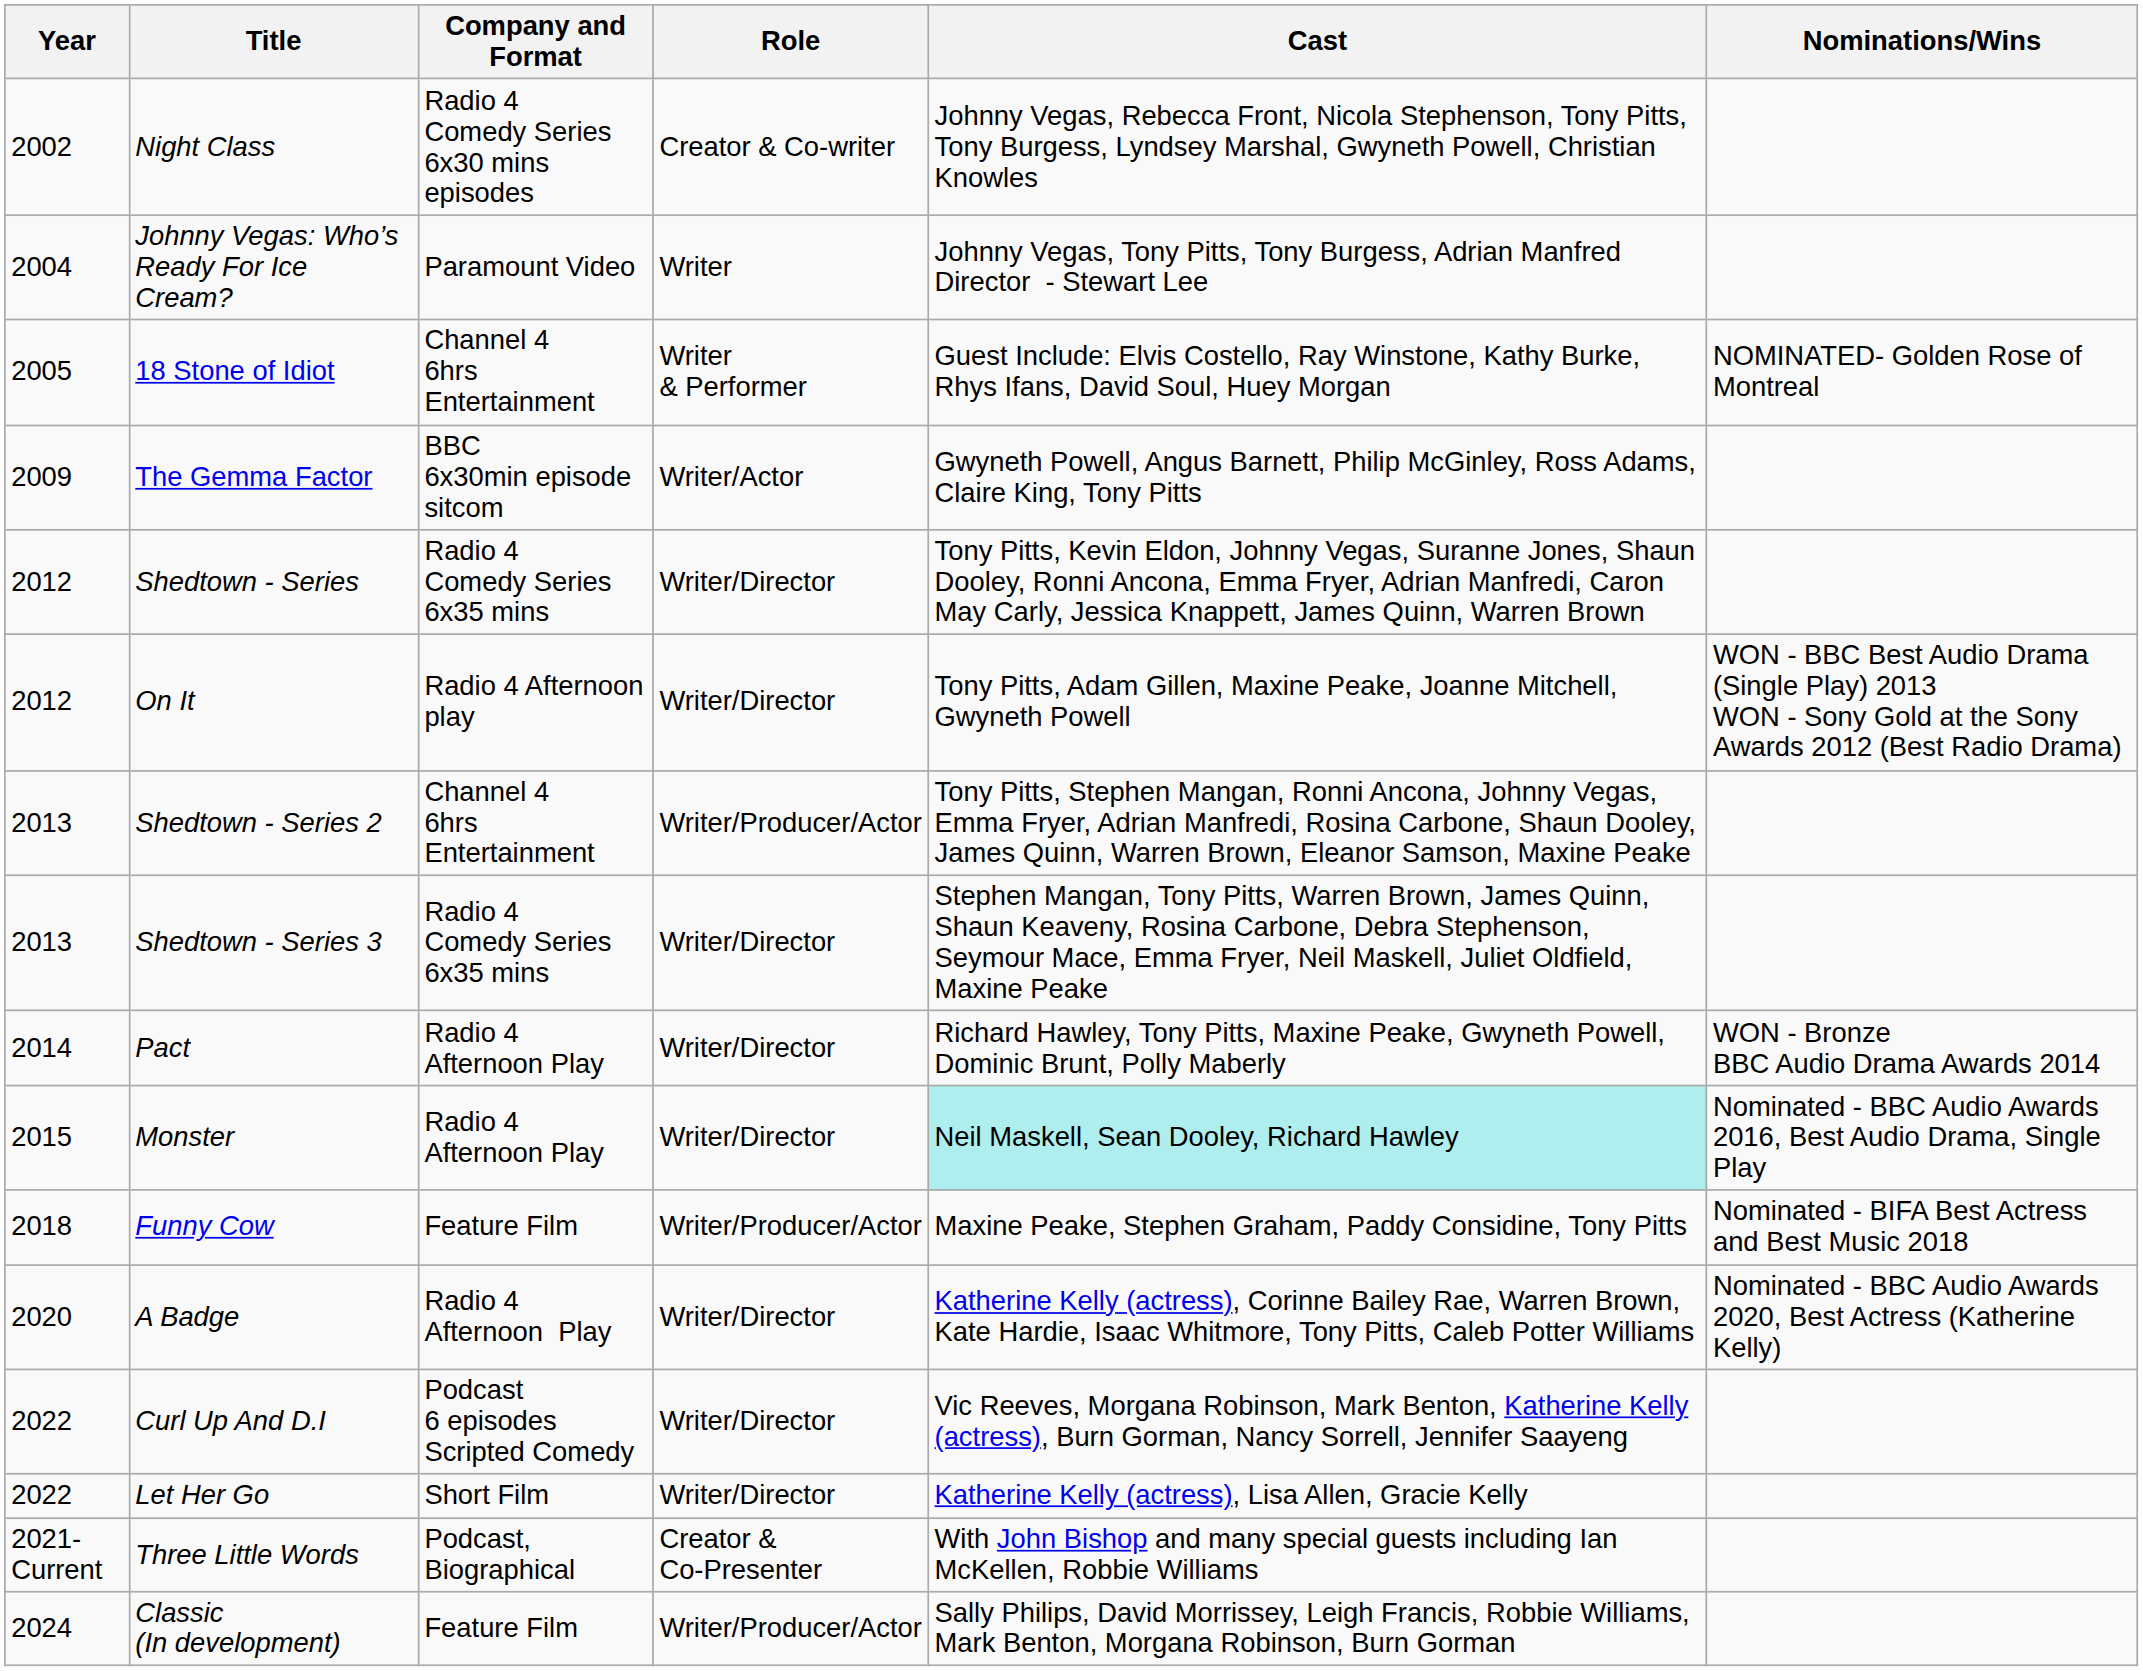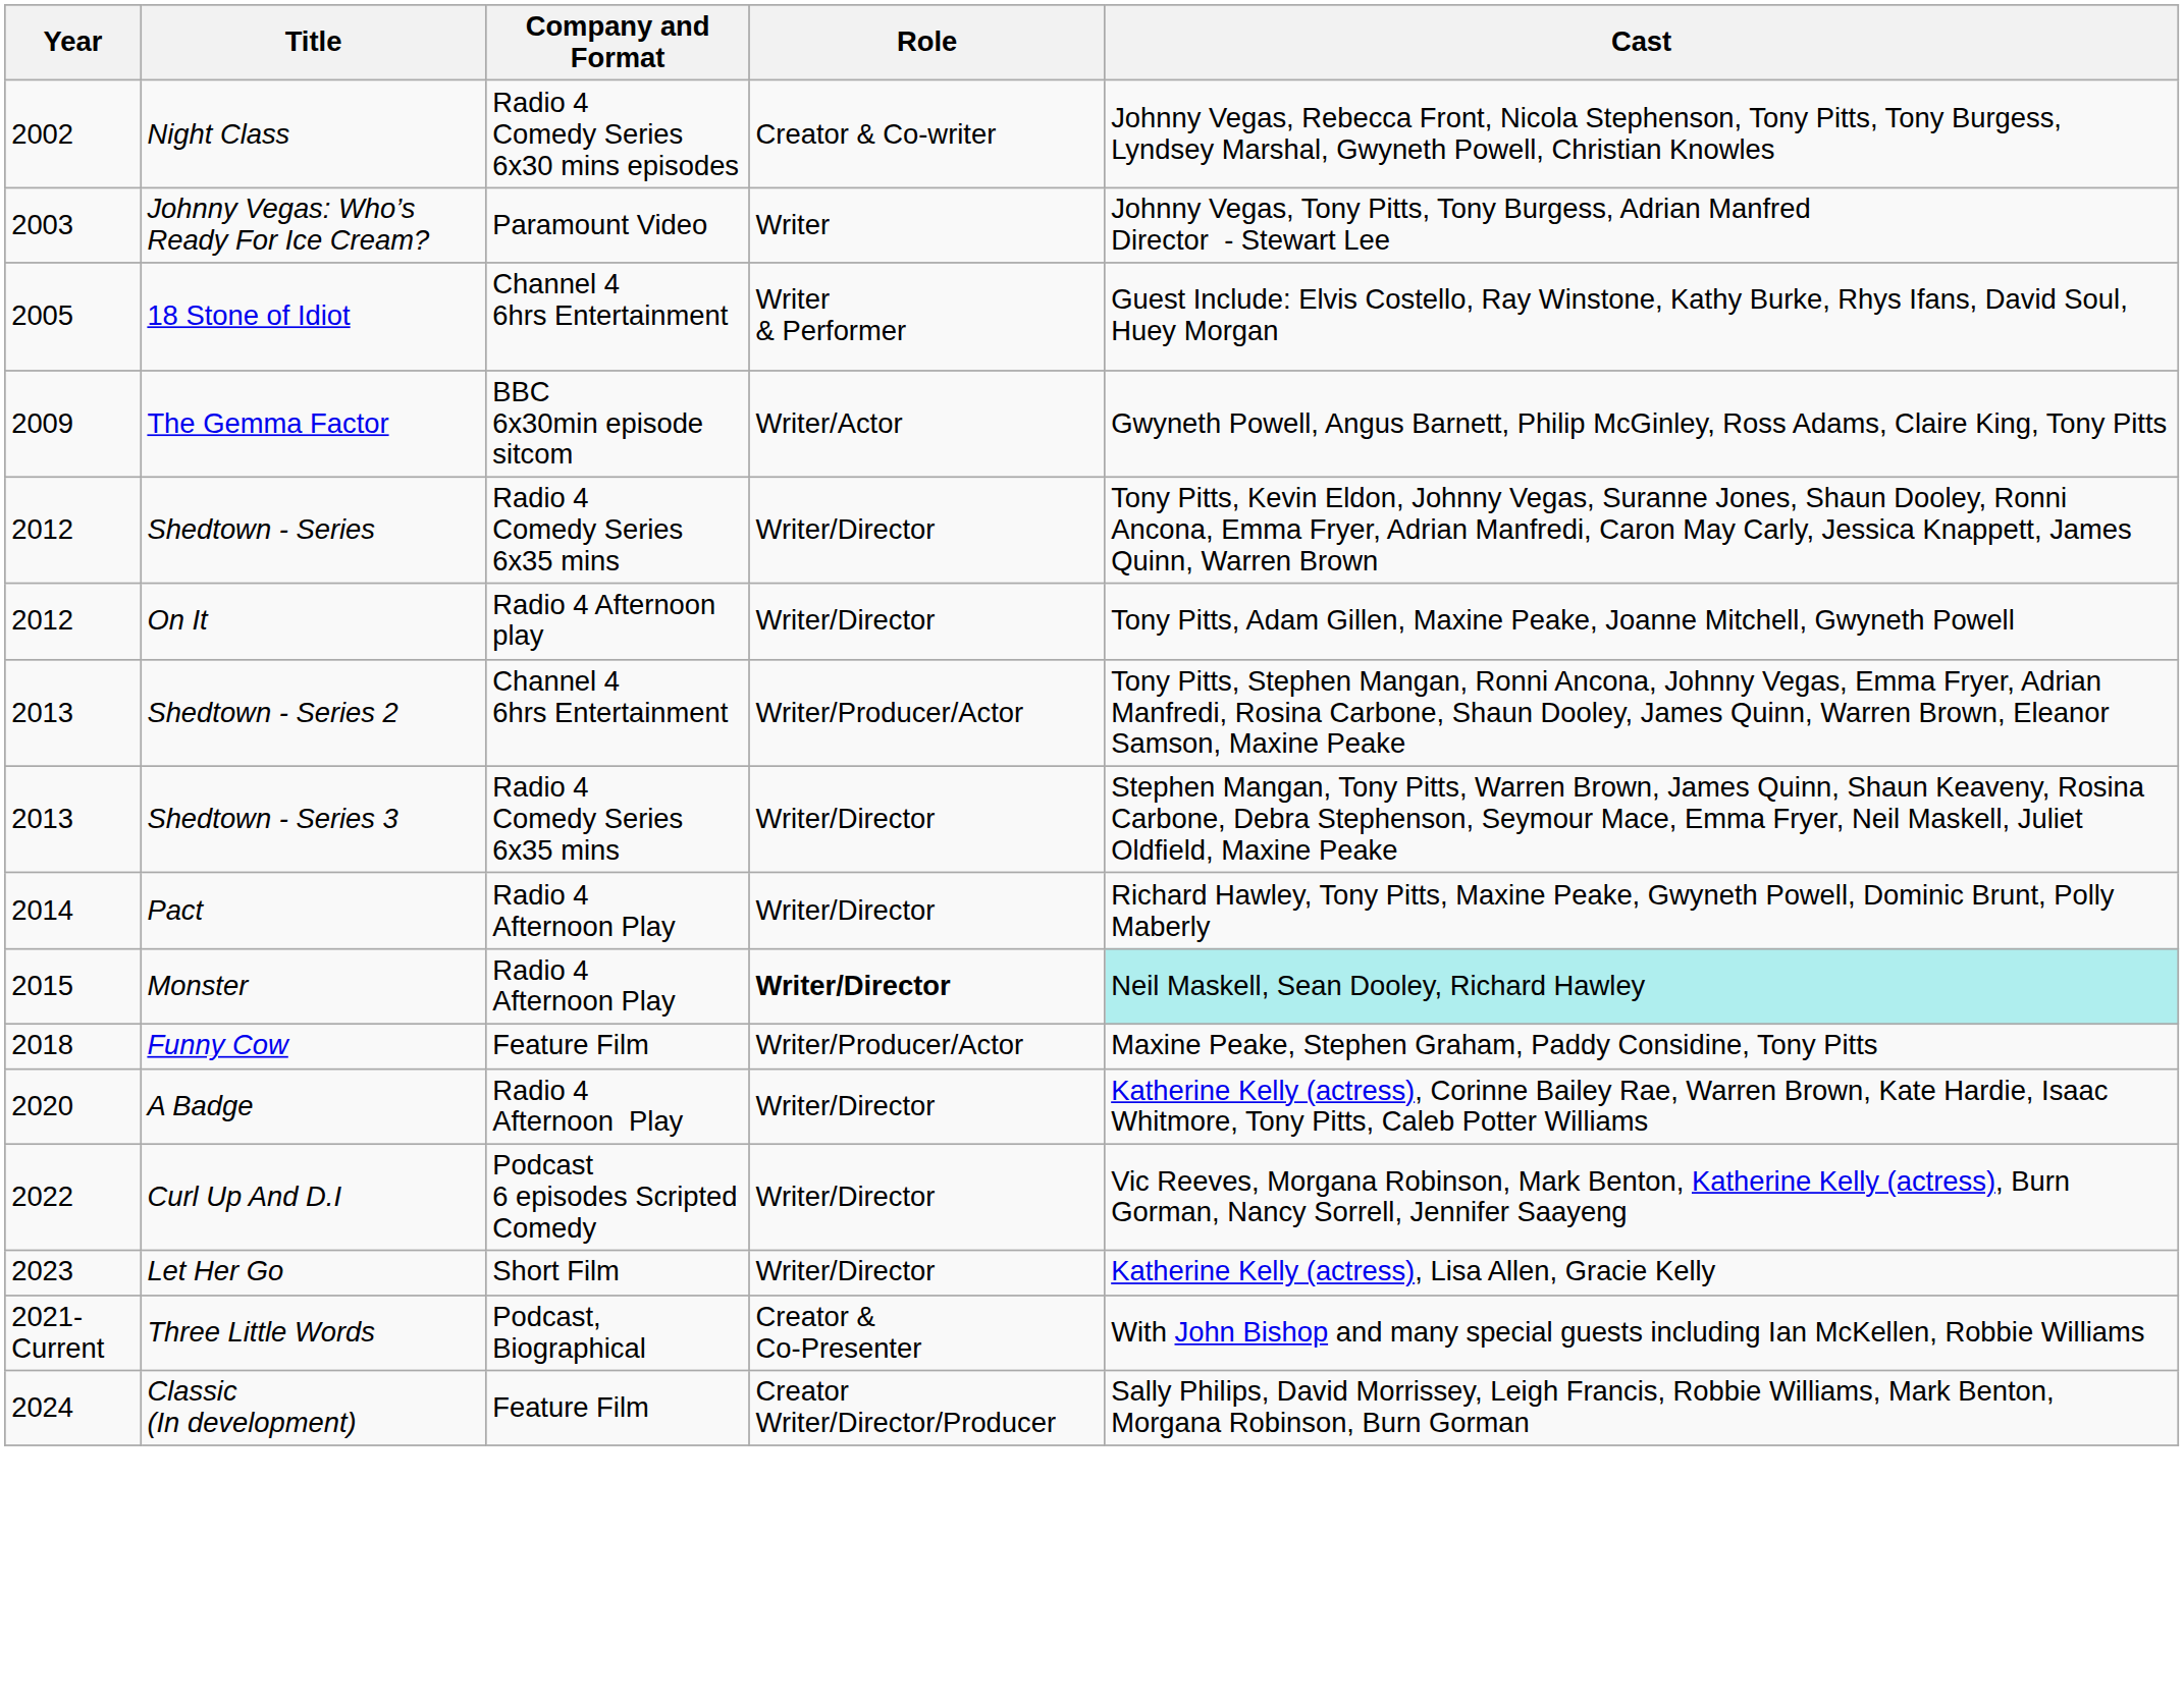- column: Nominations/Wins | NOMINATED- Golden Rose of Montreal | WON - BBC Best Audio Drama (Single Play) 2013 WON - Sony Gold at the Sony Awards 2012 (Best Radio Drama) | WON - Bronze BBC Audio Drama Awards 2014 | Nominated - BBC Audio Awards 2016, Best Audio Drama, Single Play | Nominated - BIFA Best Actress and Best Music 2018 | Nominated - BBC Audio Awards 2020, Best Actress (Katherine Kelly)
Johnny Vegas: Who’s Ready For Ice Cream? | Year: 2004 -> 2003
Monster | Role: normal -> bold
Let Her Go | Year: 2022 -> 2023
Classic (In development) | Role: Writer/Producer/Actor -> Creator Writer/Director/Producer
